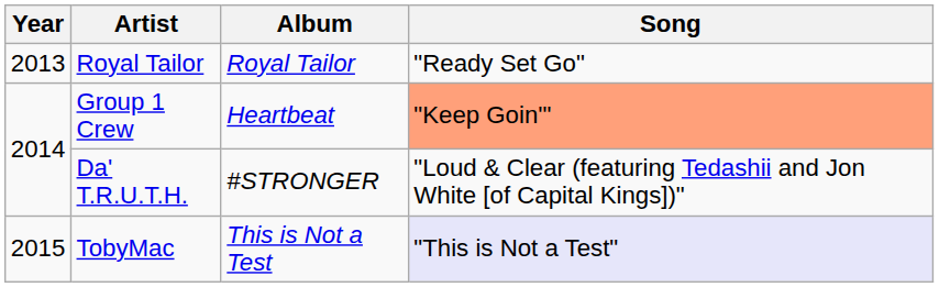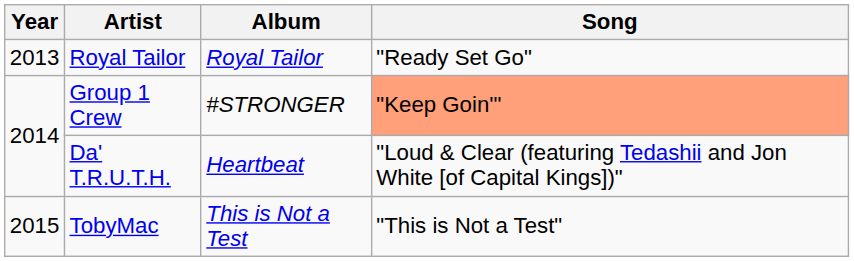Group 1 Crew | Album: Heartbeat -> #STRONGER
Da' T.R.U.T.H. | Album: #STRONGER -> Heartbeat
TobyMac | Song: lavender background -> no background
